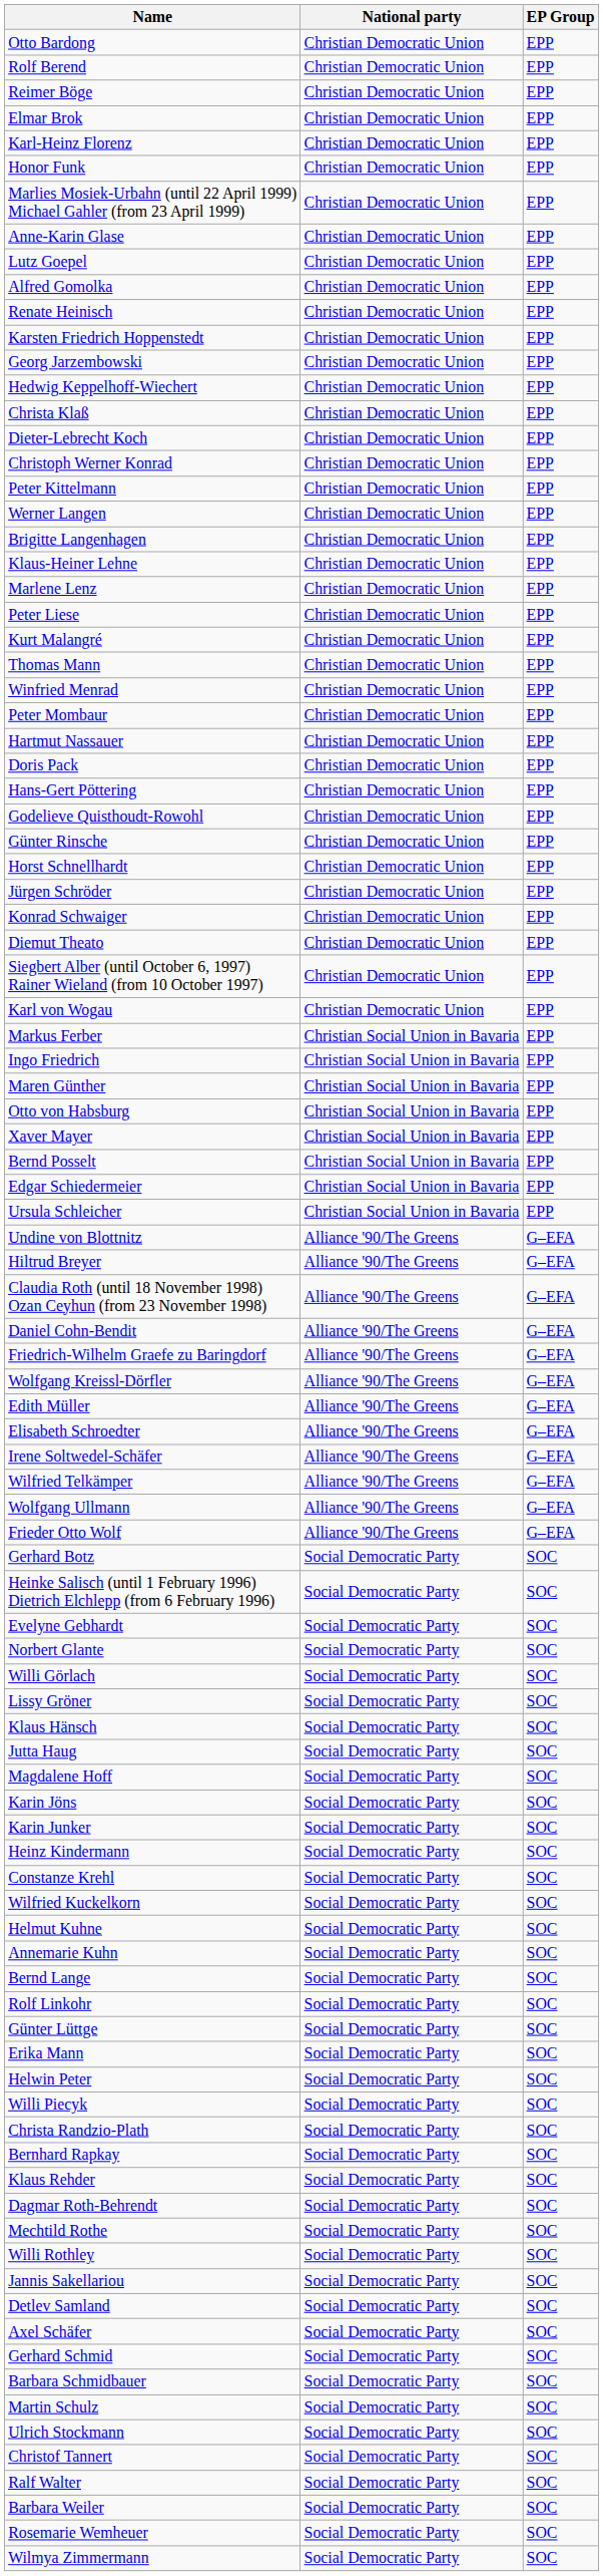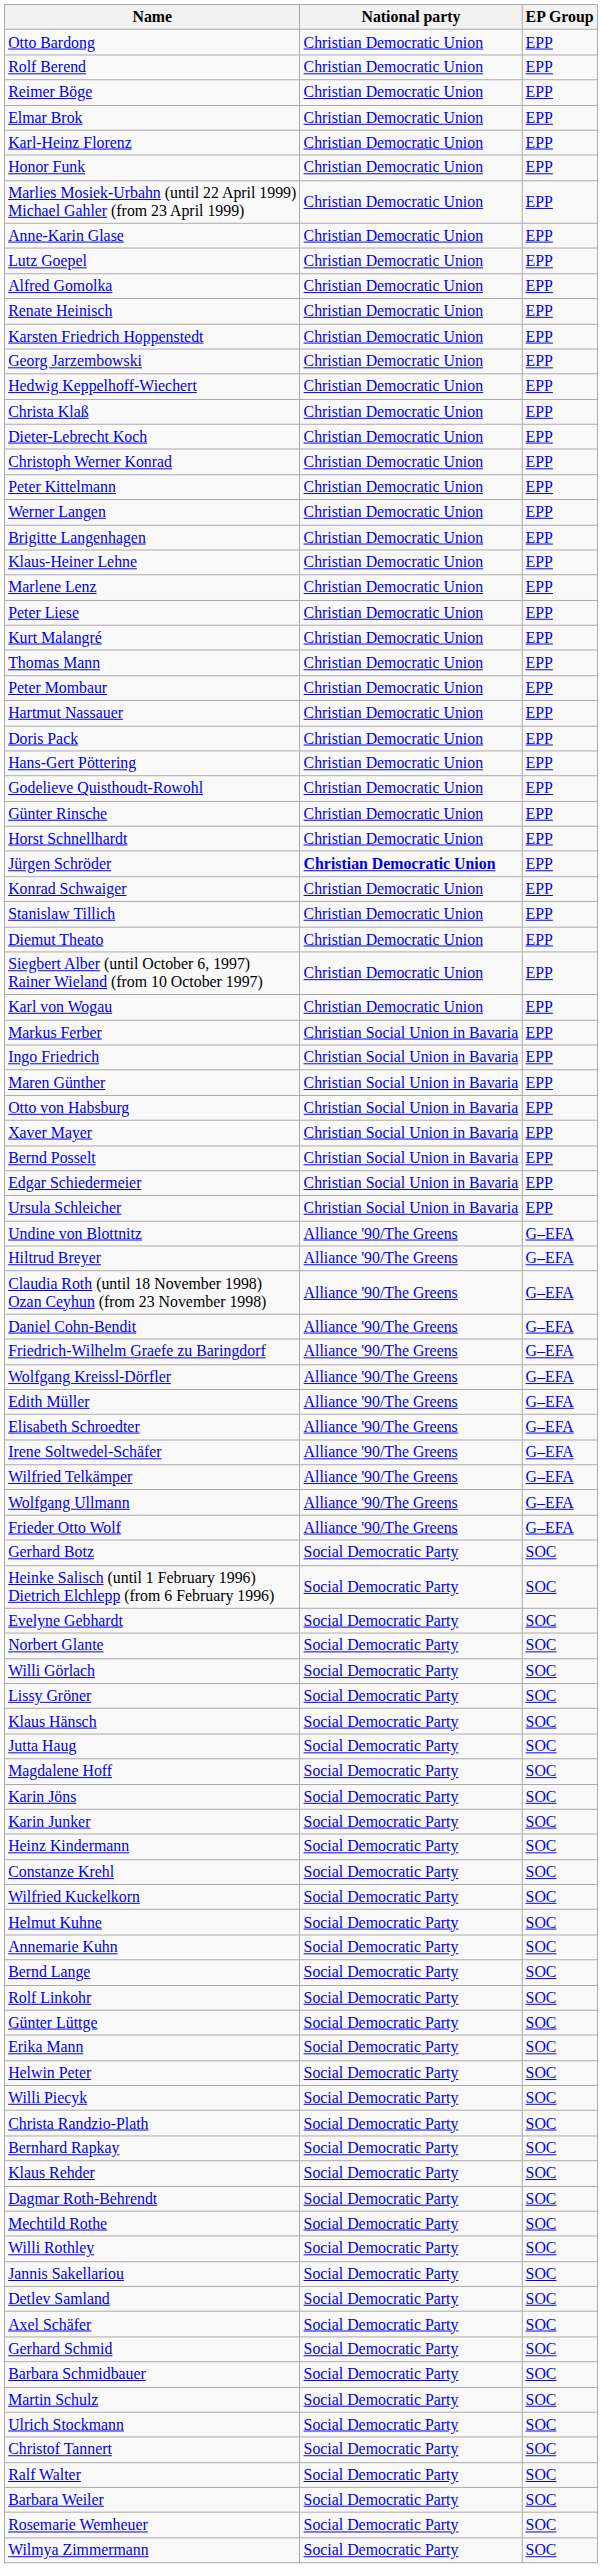- row: Winfried Menrad | Christian Democratic Union | EPP
Jürgen Schröder | National party: normal -> bold
+ row: Stanislaw Tillich | Christian Democratic Union | EPP
